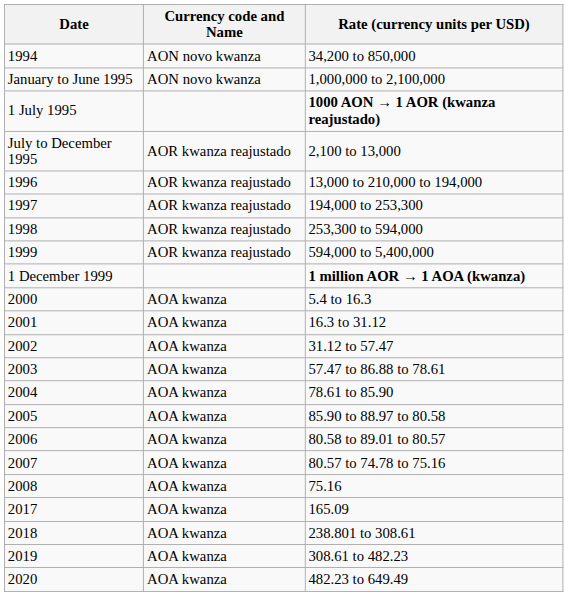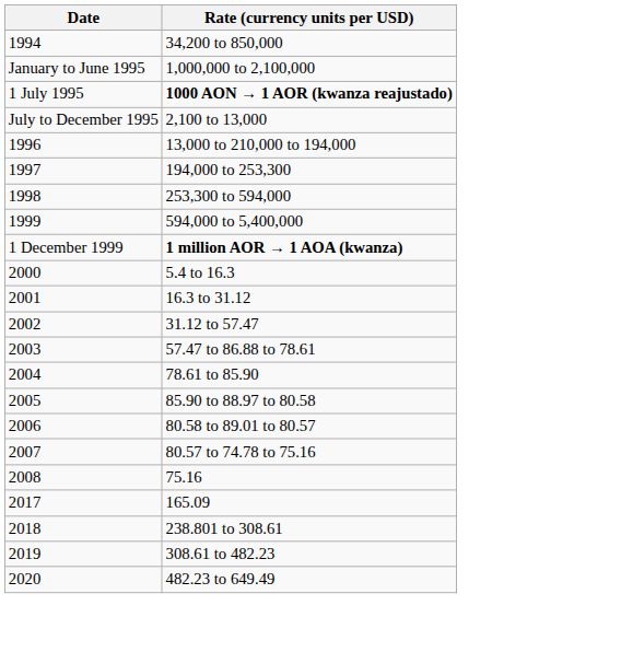- column: Currency code and Name | AON novo kwanza | AON novo kwanza | AOR kwanza reajustado | AOR kwanza reajustado | AOR kwanza reajustado | AOR kwanza reajustado | AOR kwanza reajustado | AOA kwanza | AOA kwanza | AOA kwanza | AOA kwanza | AOA kwanza | AOA kwanza | AOA kwanza | AOA kwanza | AOA kwanza | AOA kwanza | AOA kwanza | AOA kwanza | AOA kwanza
